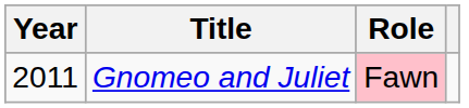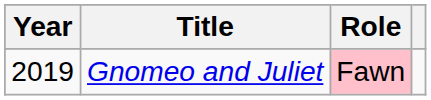Gnomeo and Juliet | Year: 2011 -> 2019
